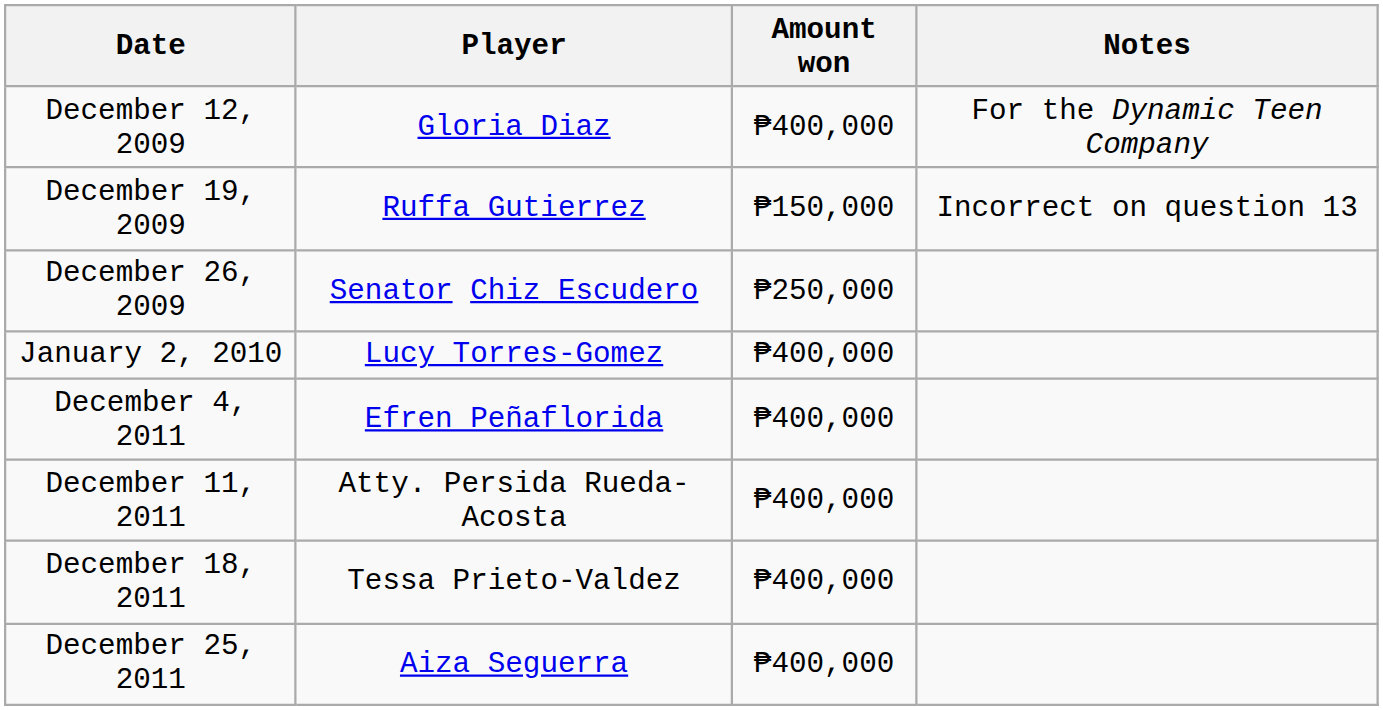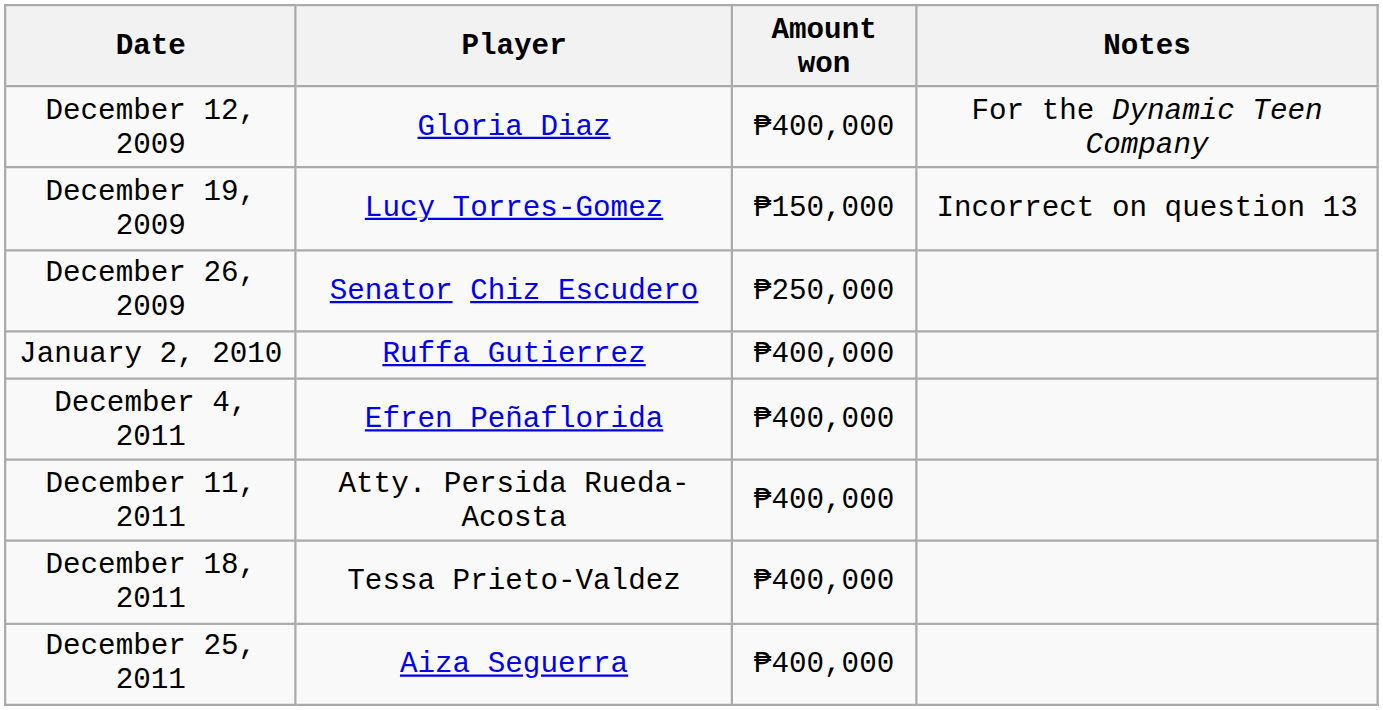December 19, 2009 | Player: Ruffa Gutierrez -> Lucy Torres-Gomez
January 2, 2010 | Player: Lucy Torres-Gomez -> Ruffa Gutierrez
